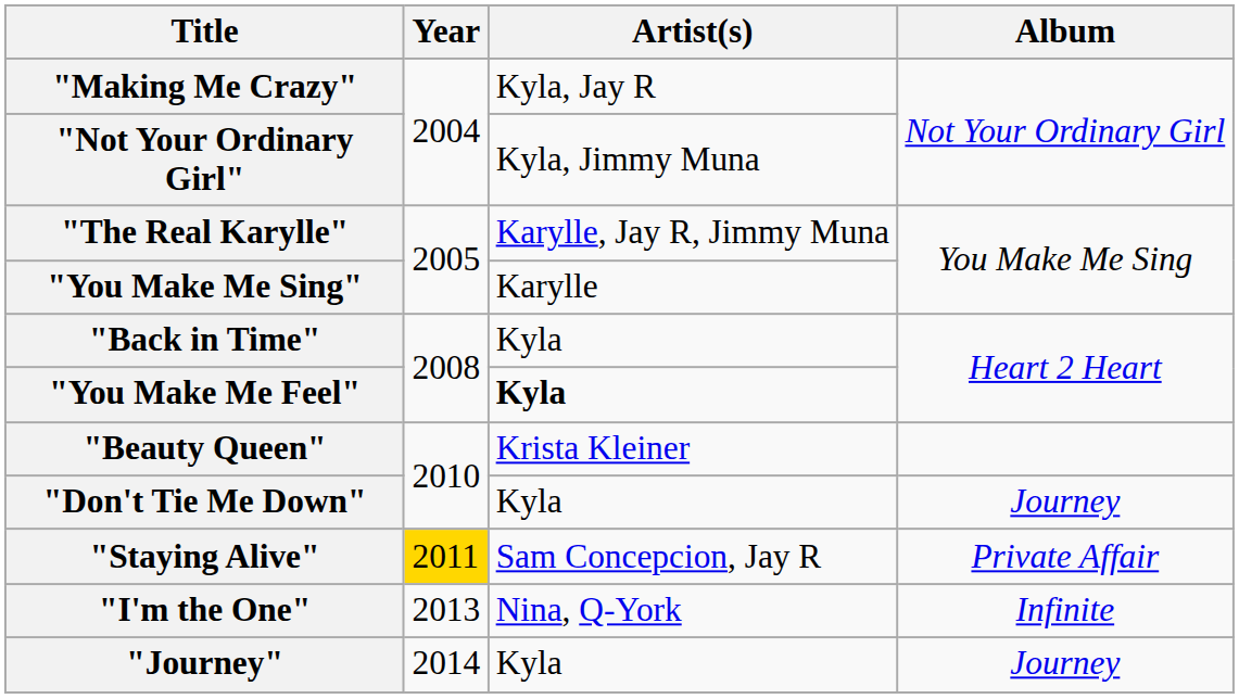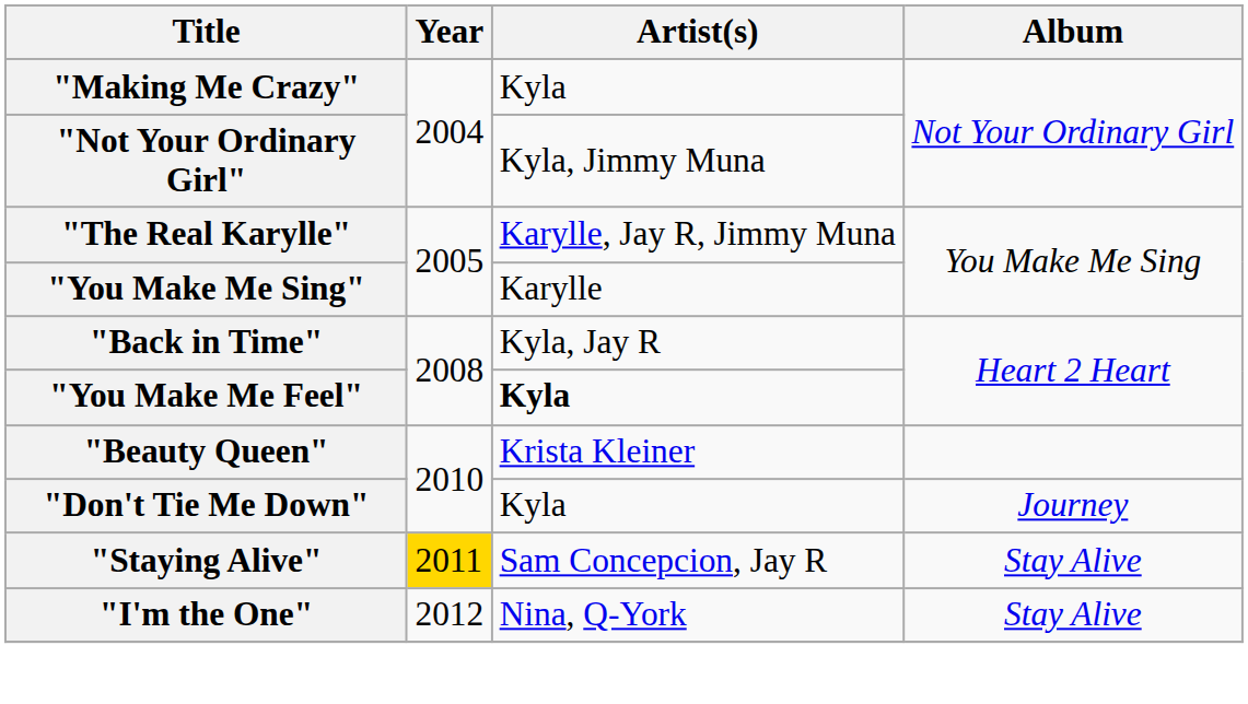"Making Me Crazy" | Artist(s): Kyla, Jay R -> Kyla
"Back in Time" | Artist(s): Kyla -> Kyla, Jay R
"Staying Alive" | Album: Private Affair -> Stay Alive
"I'm the One" | Year: 2013 -> 2012
"I'm the One" | Album: Infinite -> Stay Alive
- row: "Journey" | 2014 | Kyla | Journey
